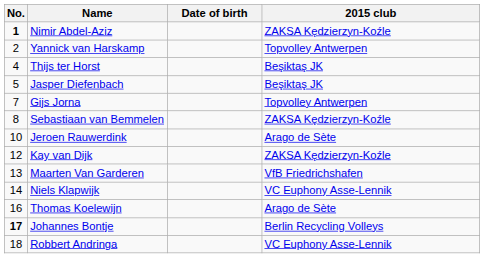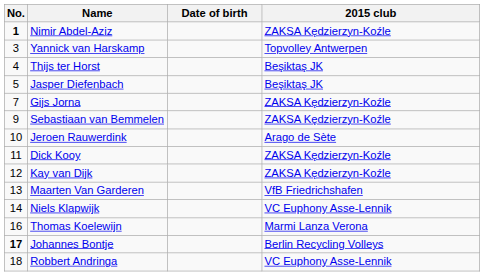Yannick van Harskamp | No.: 2 -> 3
Gijs Jorna | 2015 club: Topvolley Antwerpen -> ZAKSA Kędzierzyn-Koźle
Sebastiaan van Bemmelen | No.: 8 -> 9
+ row: 11 | Dick Kooy | ZAKSA Kędzierzyn-Koźle
Thomas Koelewijn | 2015 club: Arago de Sète -> Marmi Lanza Verona
